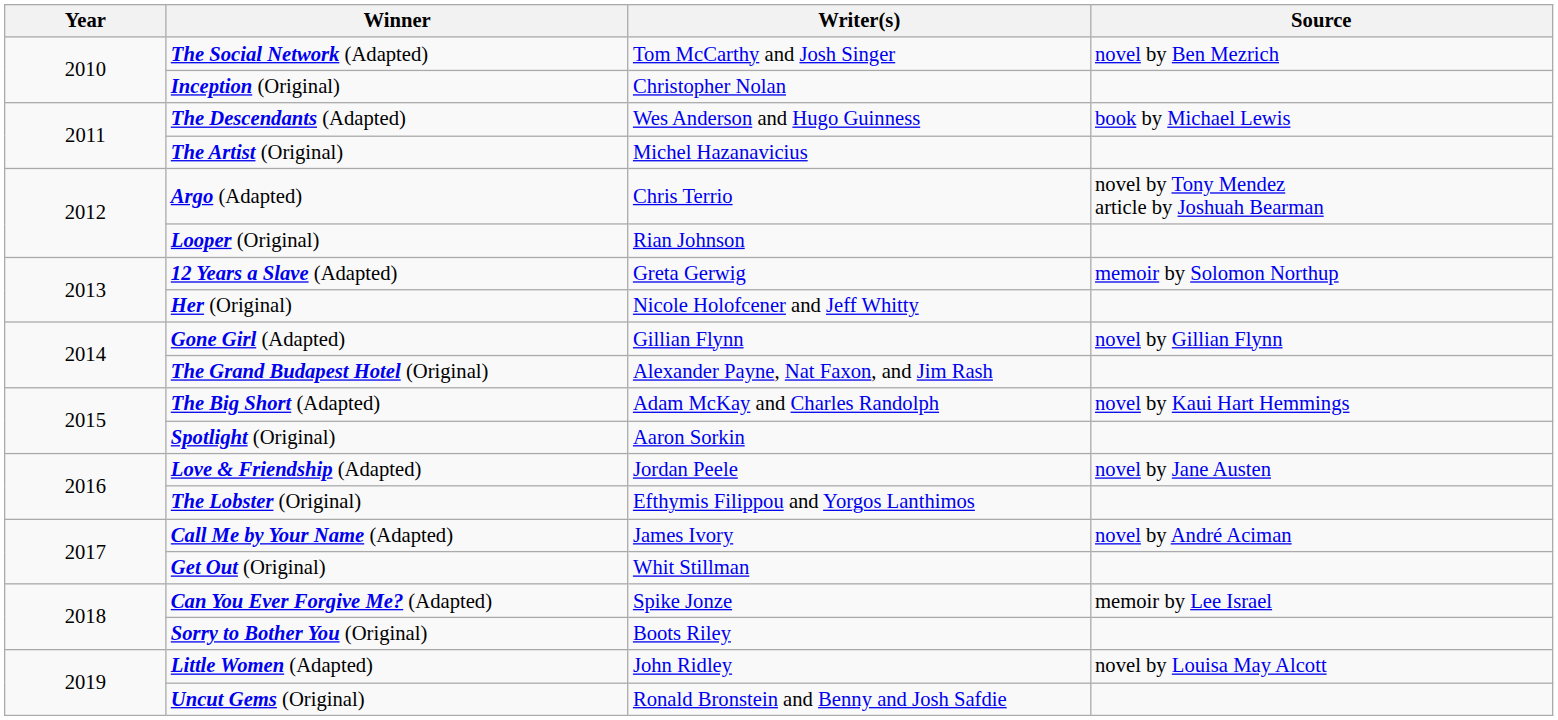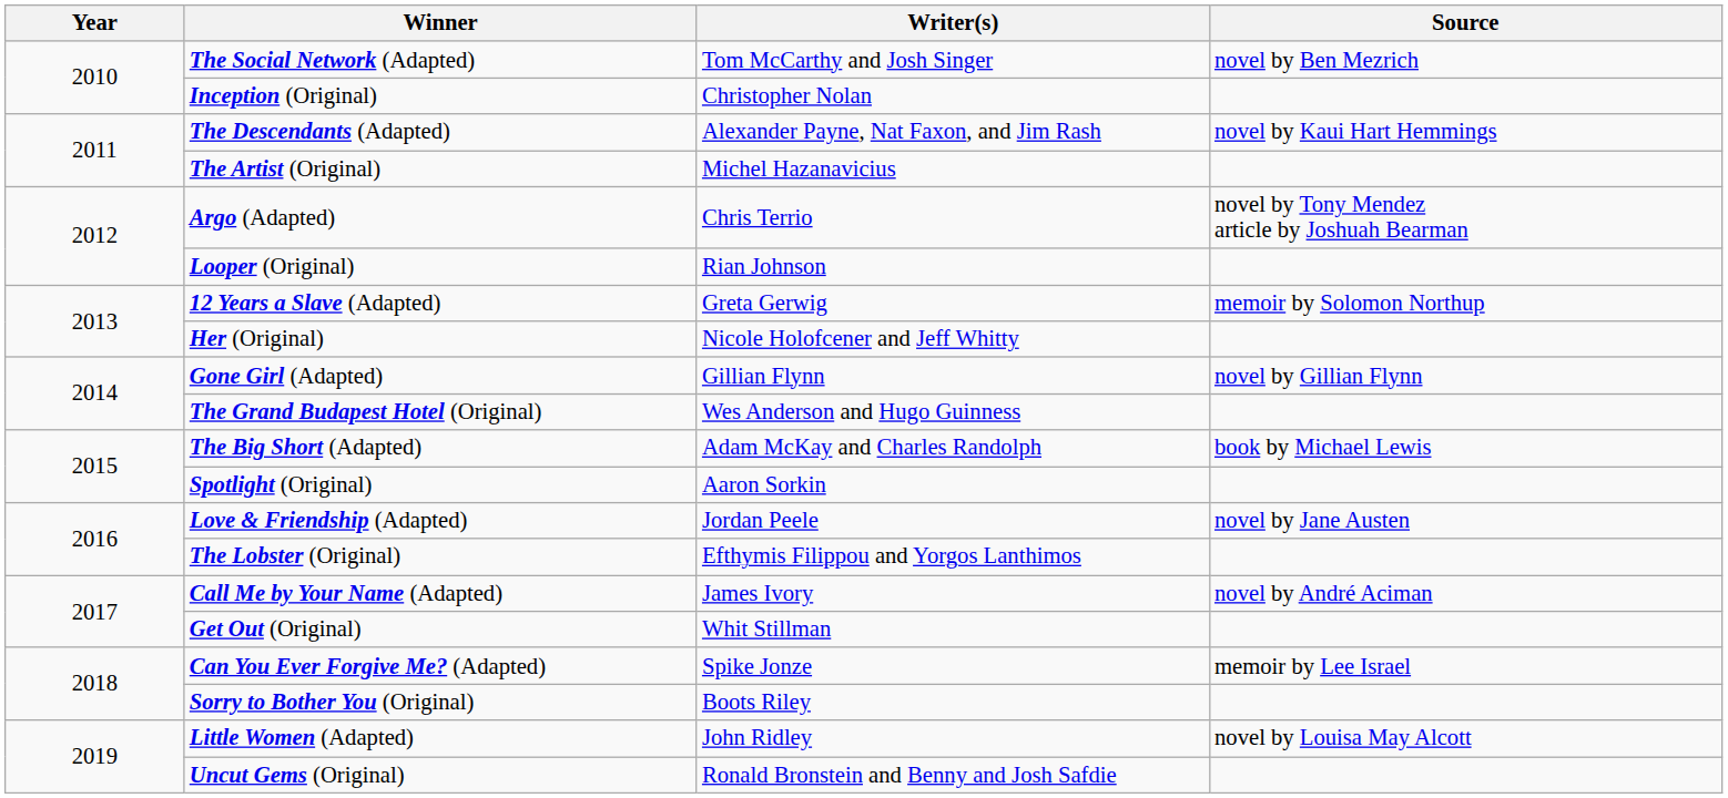The Descendants (Adapted) | Writer(s): Wes Anderson and Hugo Guinness -> Alexander Payne, Nat Faxon, and Jim Rash
The Descendants (Adapted) | Source: book by Michael Lewis -> novel by Kaui Hart Hemmings
The Grand Budapest Hotel (Original) | Writer(s): Alexander Payne, Nat Faxon, and Jim Rash -> Wes Anderson and Hugo Guinness
The Big Short (Adapted) | Source: novel by Kaui Hart Hemmings -> book by Michael Lewis
